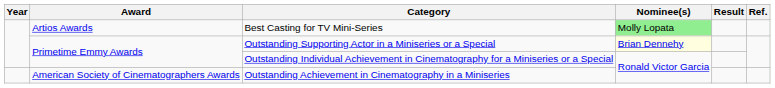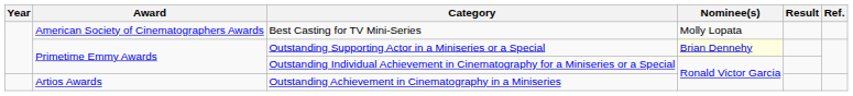Best Casting for TV Mini-Series | Award: Artios Awards -> American Society of Cinematographers Awards
Best Casting for TV Mini-Series | Nominee(s): lightgreen background -> no background
Outstanding Achievement in Cinematography in a Miniseries | Award: American Society of Cinematographers Awards -> Artios Awards
